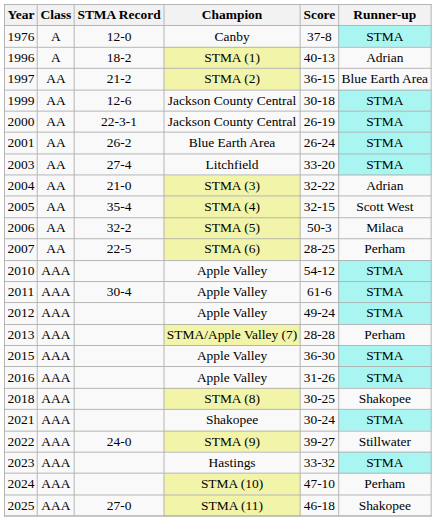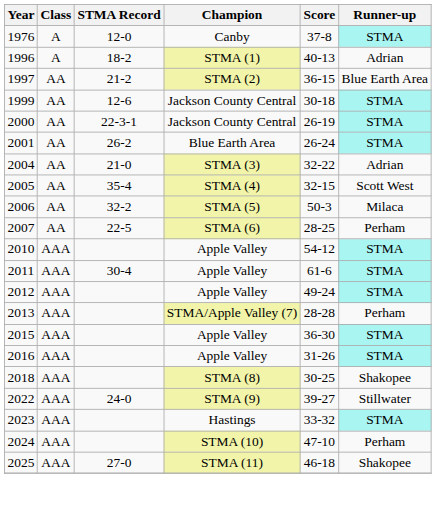- row: 2003 | AA | 27-4 | Litchfield | 33-20 | STMA
- row: 2021 | AAA | Shakopee | 30-24 | STMA
